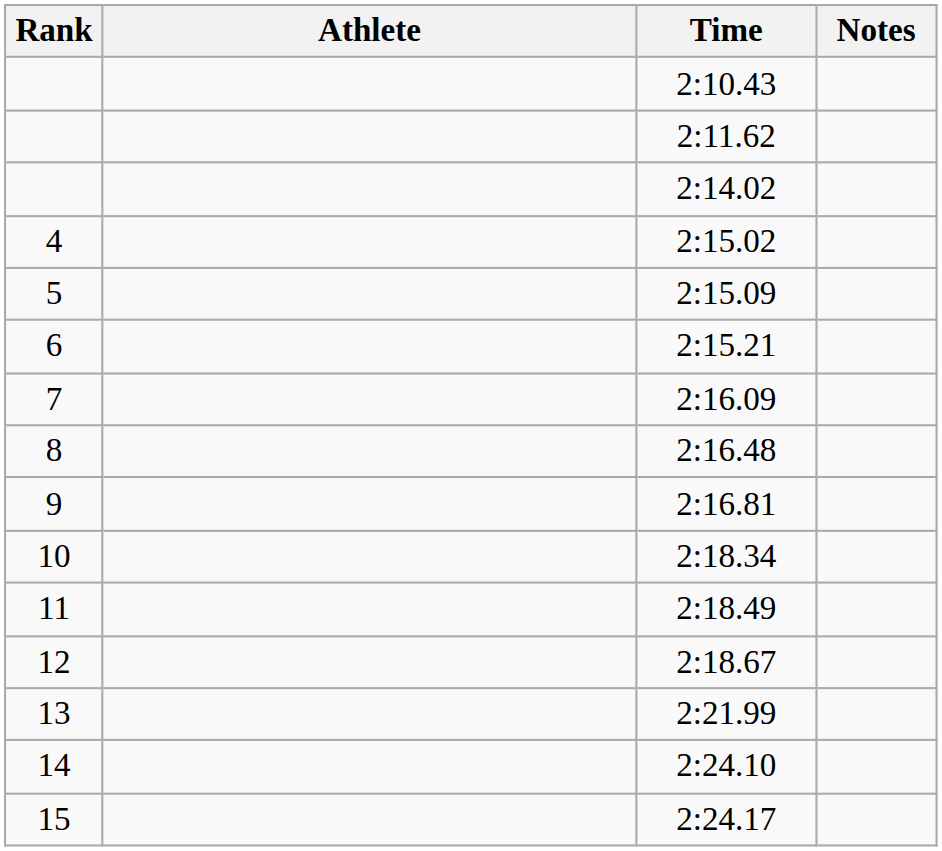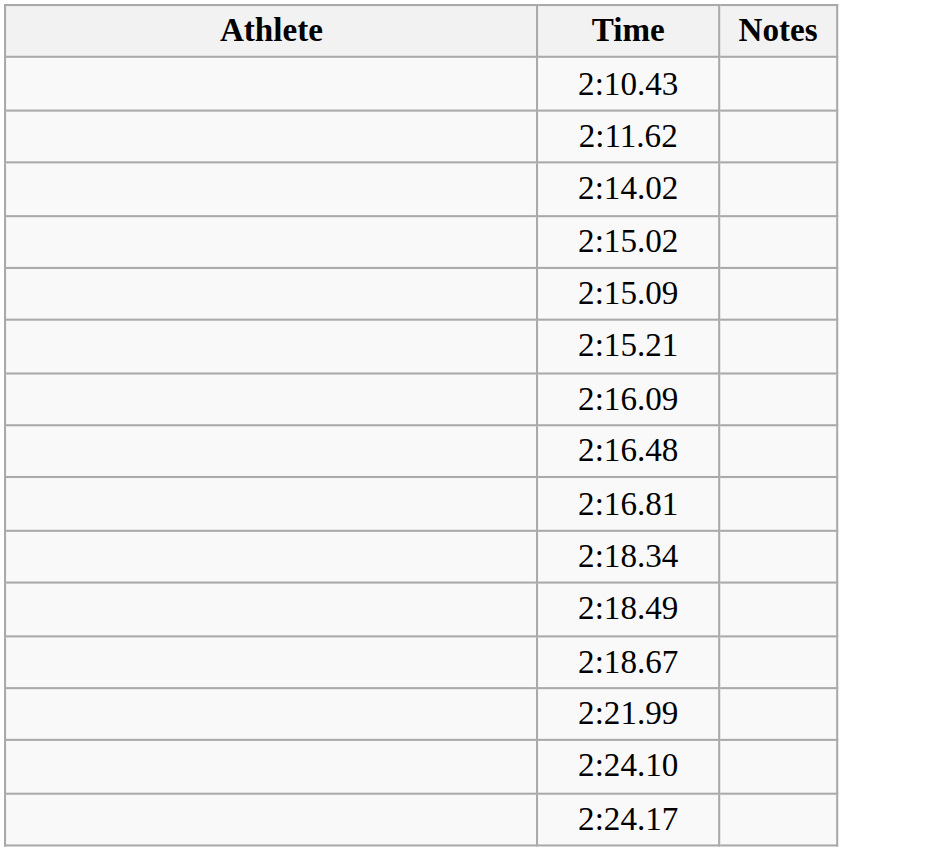- column: Rank | 4 | 5 | 6 | 7 | 8 | 9 | 10 | 11 | 12 | 13 | 14 | 15
